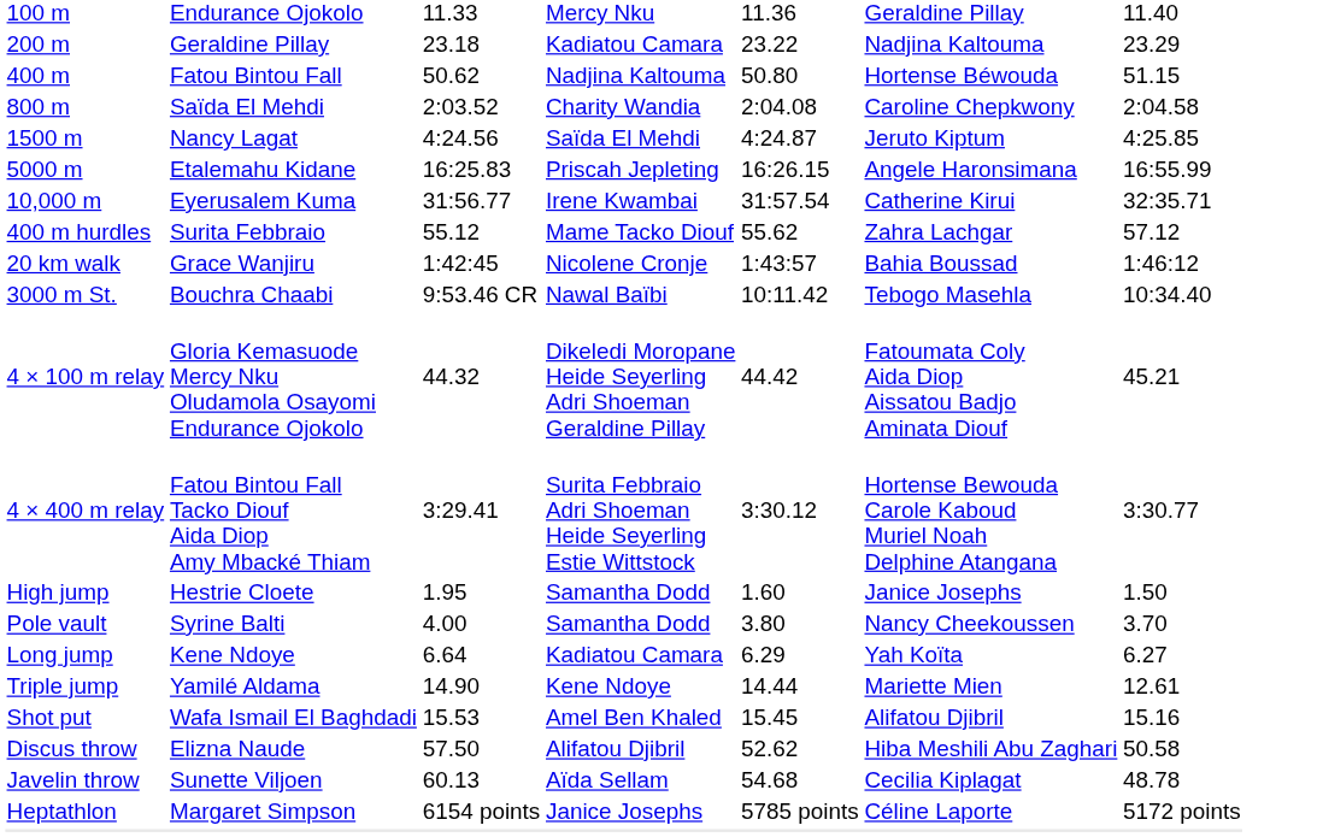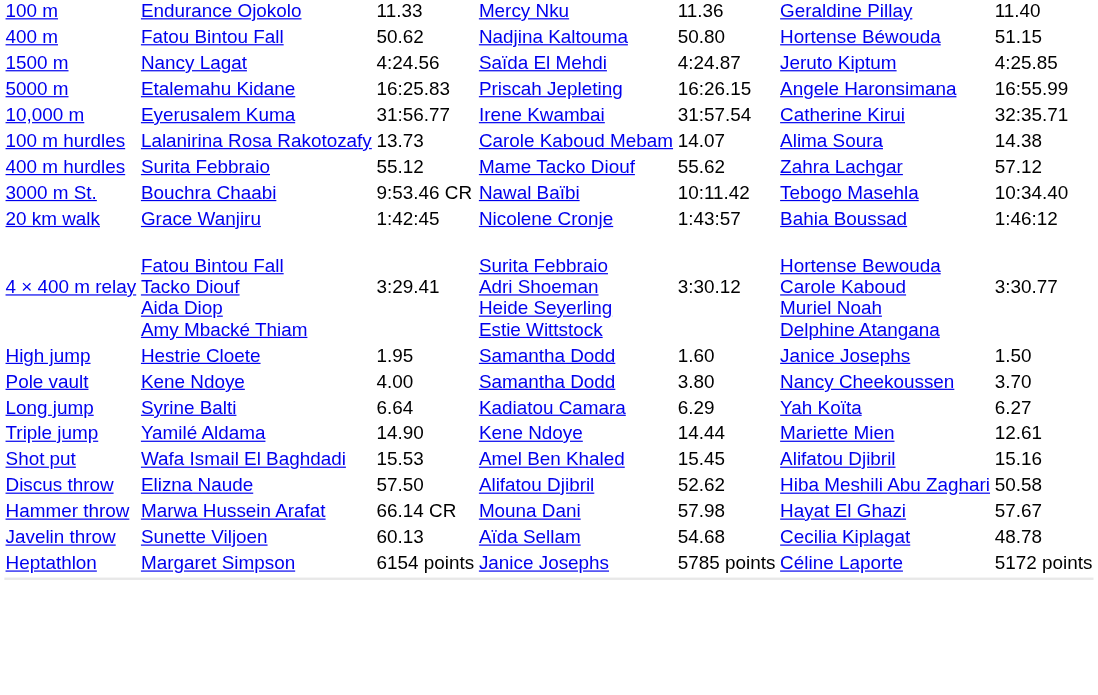- row: 200 m | Geraldine Pillay | 23.18 | Kadiatou Camara | 23.22 | Nadjina Kaltouma | 23.29
- row: 800 m | Saïda El Mehdi | 2:03.52 | Charity Wandia | 2:04.08 | Caroline Chepkwony | 2:04.58
+ row: 100 m hurdles | Lalanirina Rosa Rakotozafy | 13.73 | Carole Kaboud Mebam | 14.07 | Alima Soura | 14.38
rows swapped: 3000 m St. <-> 20 km walk
- row: 4 × 100 m relay | Gloria Kemasuode Mercy Nku Oludamola Osayomi Endurance Ojokolo | 44.32 | Dikeledi Moropane Heide Seyerling Adri Shoeman Geraldine Pillay | 44.42 | Fatoumata Coly Aida Diop Aissatou Badjo Aminata Diouf | 45.21
Pole vault | column 2: Syrine Balti -> Kene Ndoye
Long jump | column 2: Kene Ndoye -> Syrine Balti
+ row: Hammer throw | Marwa Hussein Arafat | 66.14 CR | Mouna Dani | 57.98 | Hayat El Ghazi | 57.67
